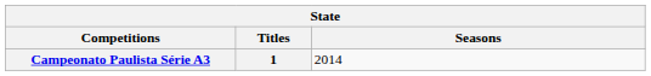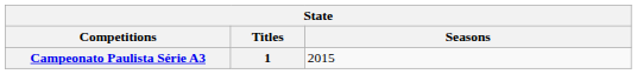Campeonato Paulista Série A3 | Seasons: 2014 -> 2015
